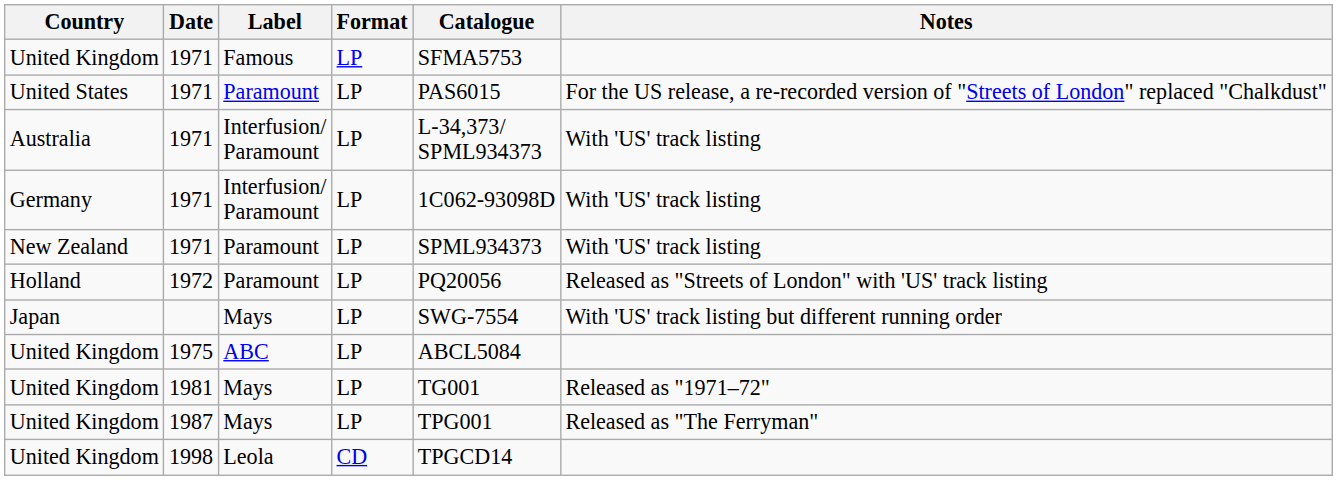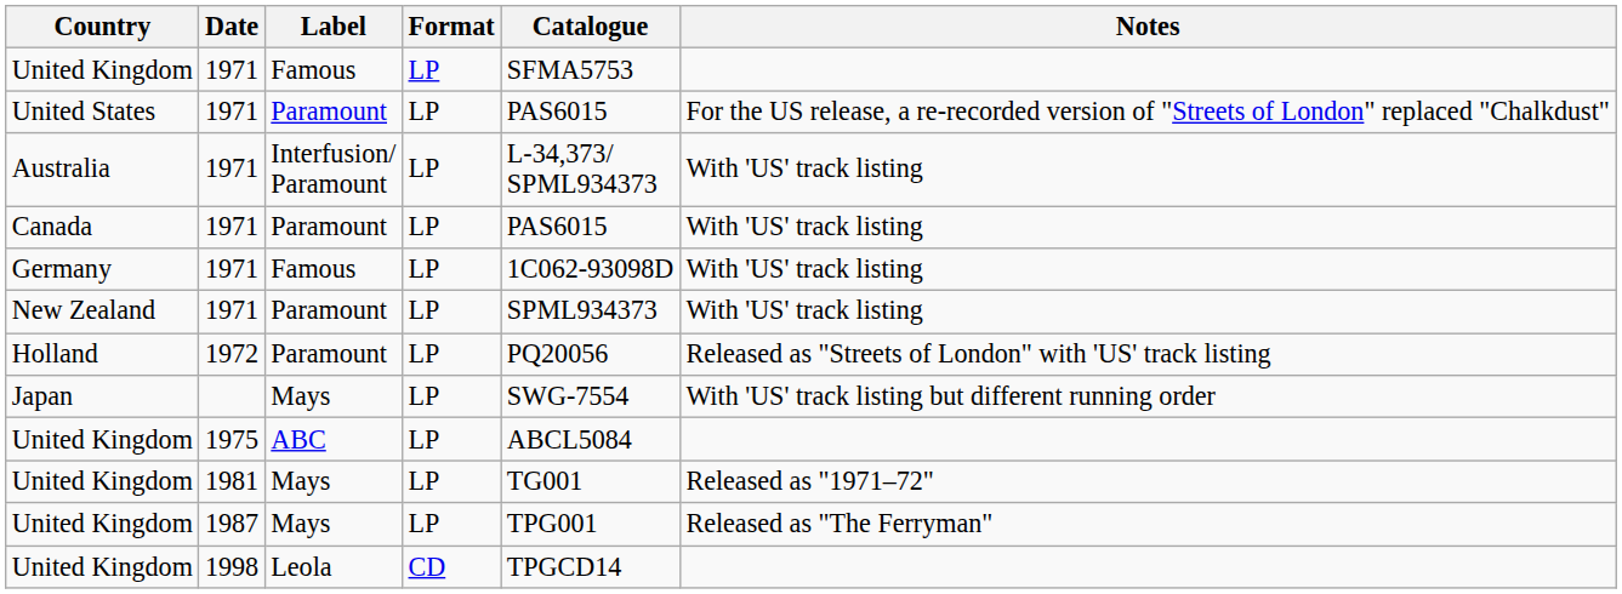+ row: Canada | 1971 | Paramount | LP | PAS6015 | With 'US' track listing
Germany | Label: Interfusion/ Paramount -> Famous
